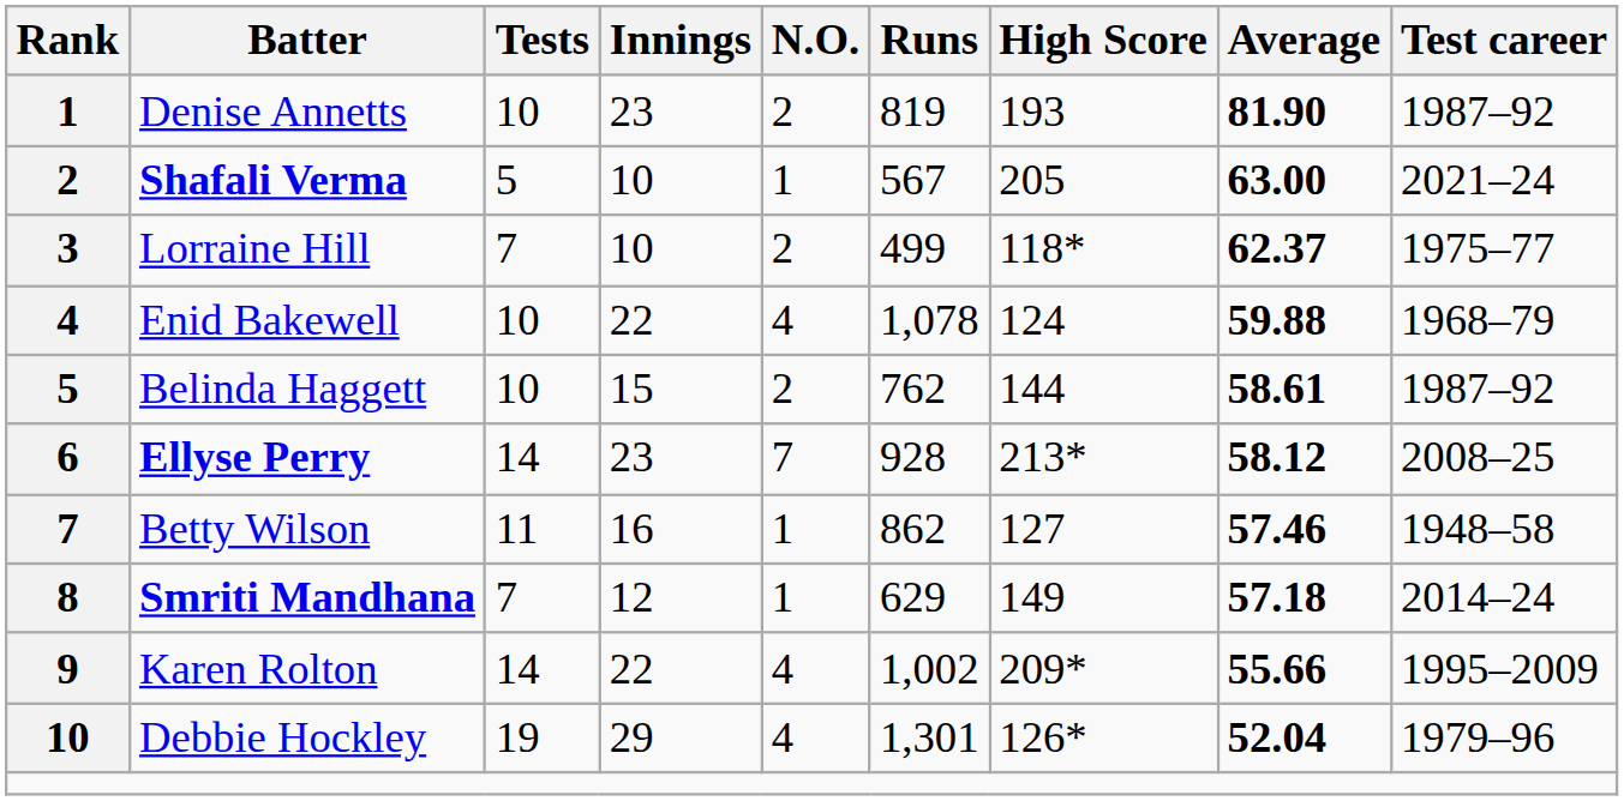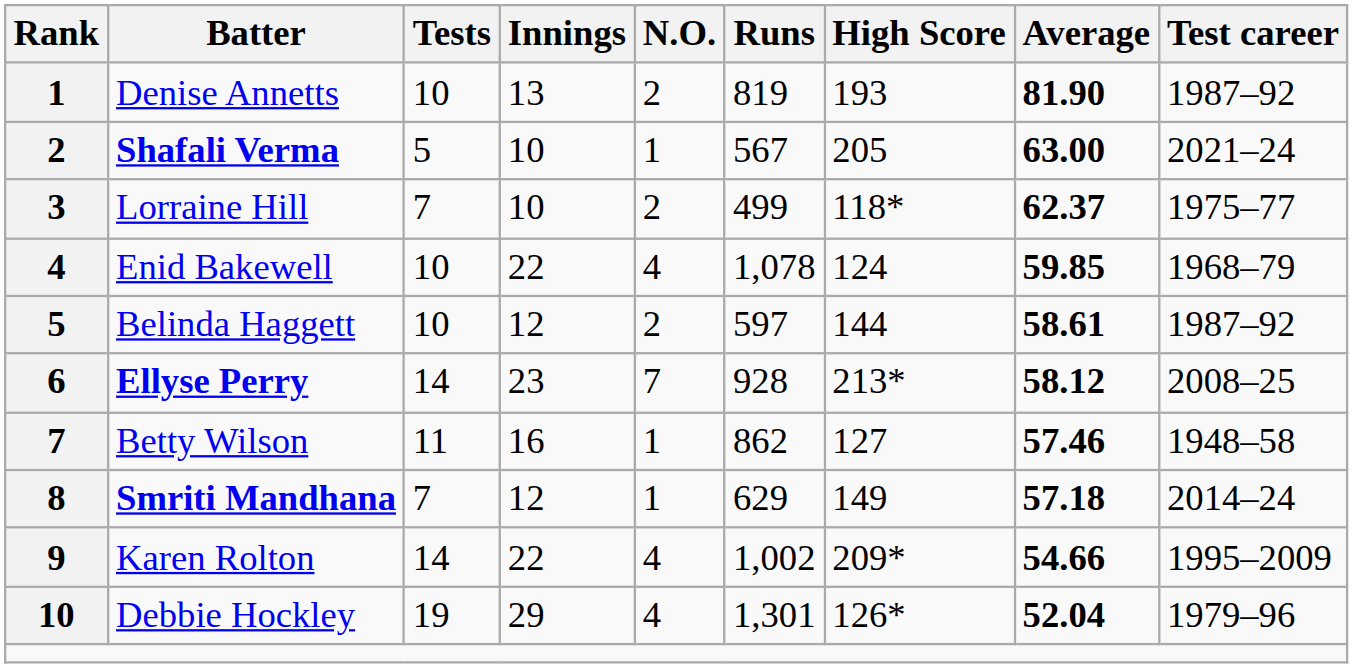Denise Annetts | Innings: 23 -> 13
Enid Bakewell | Average: 59.88 -> 59.85
Belinda Haggett | Innings: 15 -> 12
Belinda Haggett | Runs: 762 -> 597
Karen Rolton | Average: 55.66 -> 54.66
